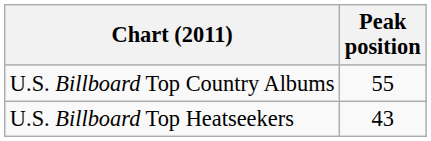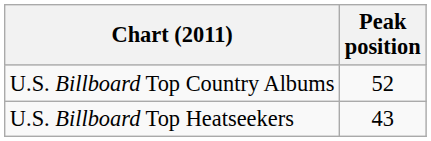U.S. Billboard Top Country Albums | Peak position: 55 -> 52
